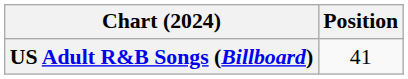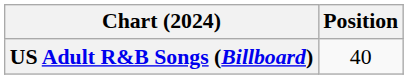US Adult R&B Songs (Billboard) | Position: 41 -> 40
